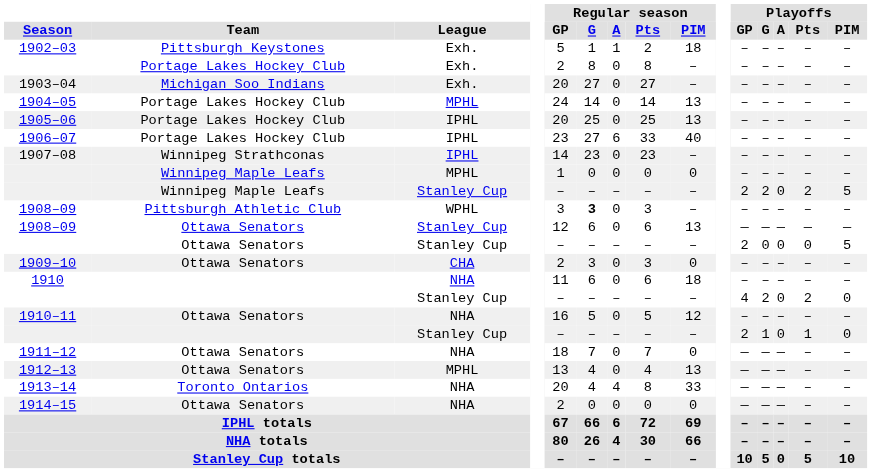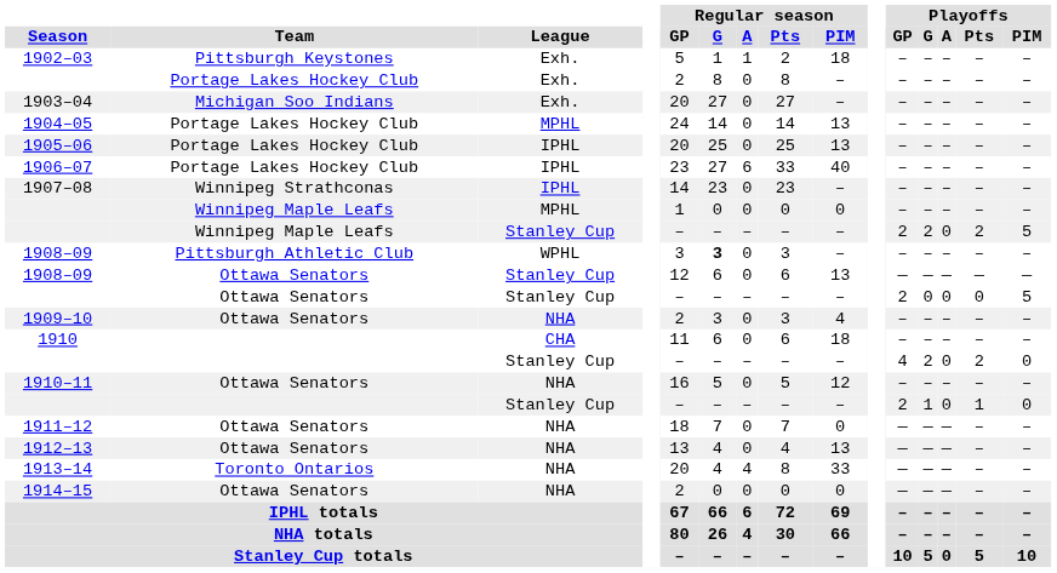1909–10 | League: CHA -> NHA
1909–10 | Regular season / PIM: 0 -> 4
1910 | League: NHA -> CHA
1912–13 | League: MPHL -> NHA
